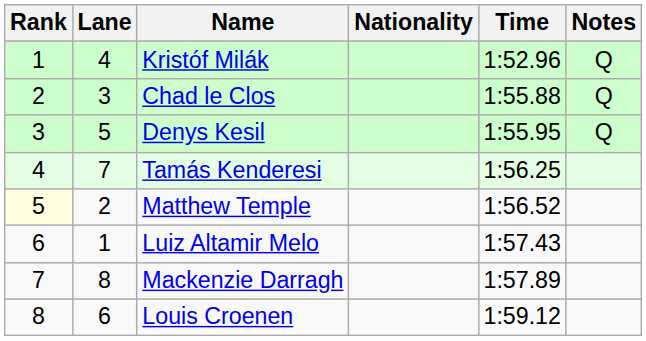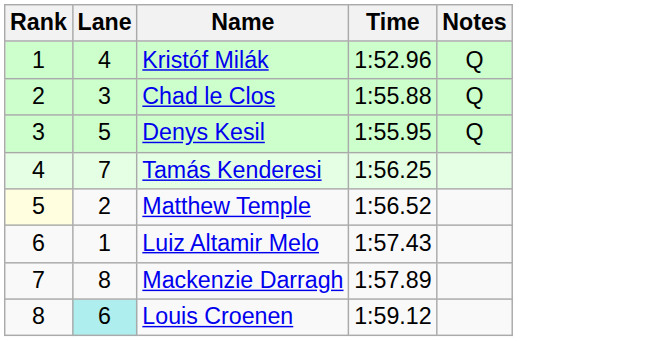- column: Nationality
Louis Croenen | Lane: no background -> paleturquoise background
